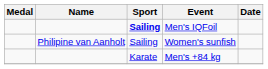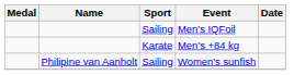Men's IQFoil | Sport: bold -> normal
rows swapped: Women's sunfish <-> Men's +84 kg
